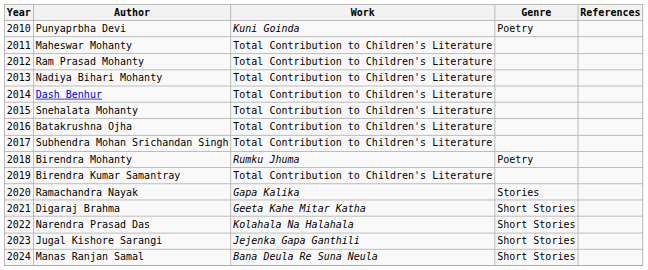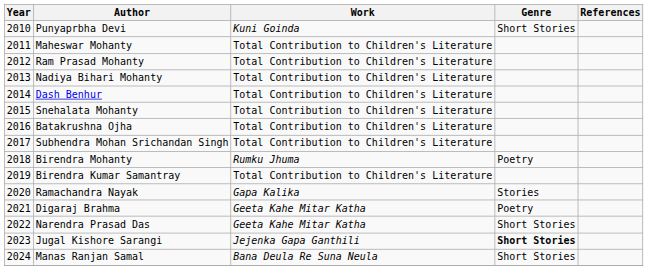Punyaprbha Devi | Genre: Poetry -> Short Stories
Digaraj Brahma | Genre: Short Stories -> Poetry
Narendra Prasad Das | Work: Kolahala Na Halahala -> Geeta Kahe Mitar Katha
Jugal Kishore Sarangi | Genre: normal -> bold
